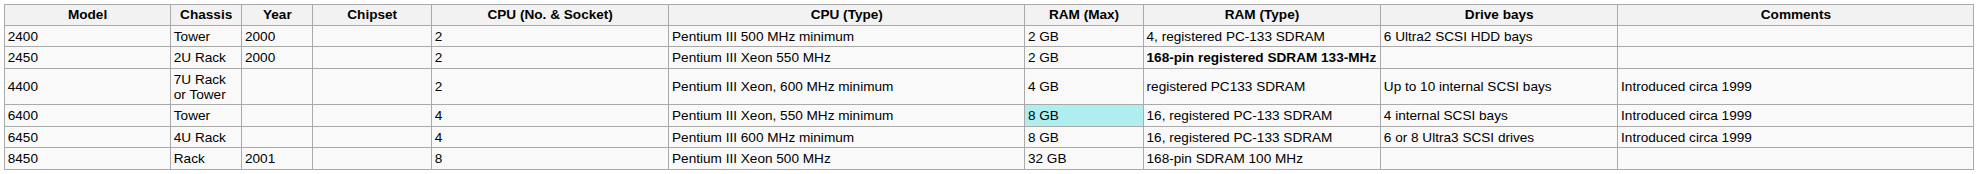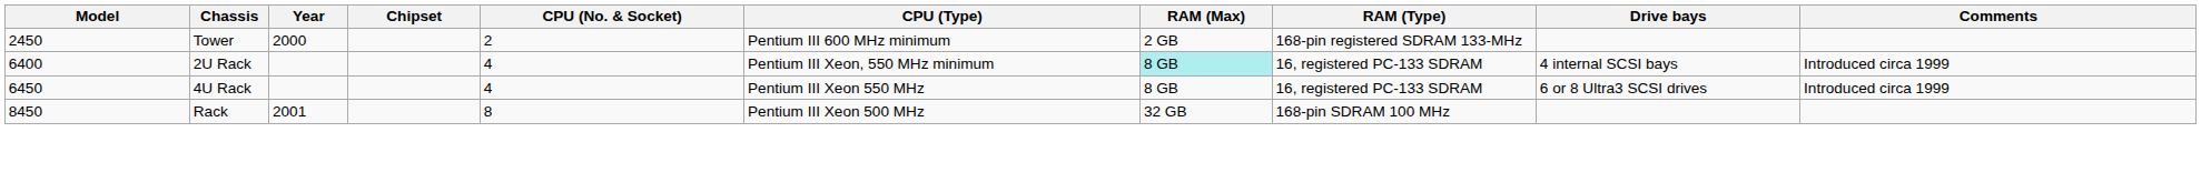- row: 2400 | Tower | 2000 | 2 | Pentium III 500 MHz minimum | 2 GB | 4, registered PC-133 SDRAM | 6 Ultra2 SCSI HDD bays
2450 | Chassis: 2U Rack -> Tower
2450 | CPU (Type): Pentium III Xeon 550 MHz -> Pentium III 600 MHz minimum
2450 | RAM (Type): bold -> normal
- row: 4400 | 7U Rack or Tower | 2 | Pentium III Xeon, 600 MHz minimum | 4 GB | registered PC133 SDRAM | Up to 10 internal SCSI bays | Introduced circa 1999
6400 | Chassis: Tower -> 2U Rack
6450 | CPU (Type): Pentium III 600 MHz minimum -> Pentium III Xeon 550 MHz
